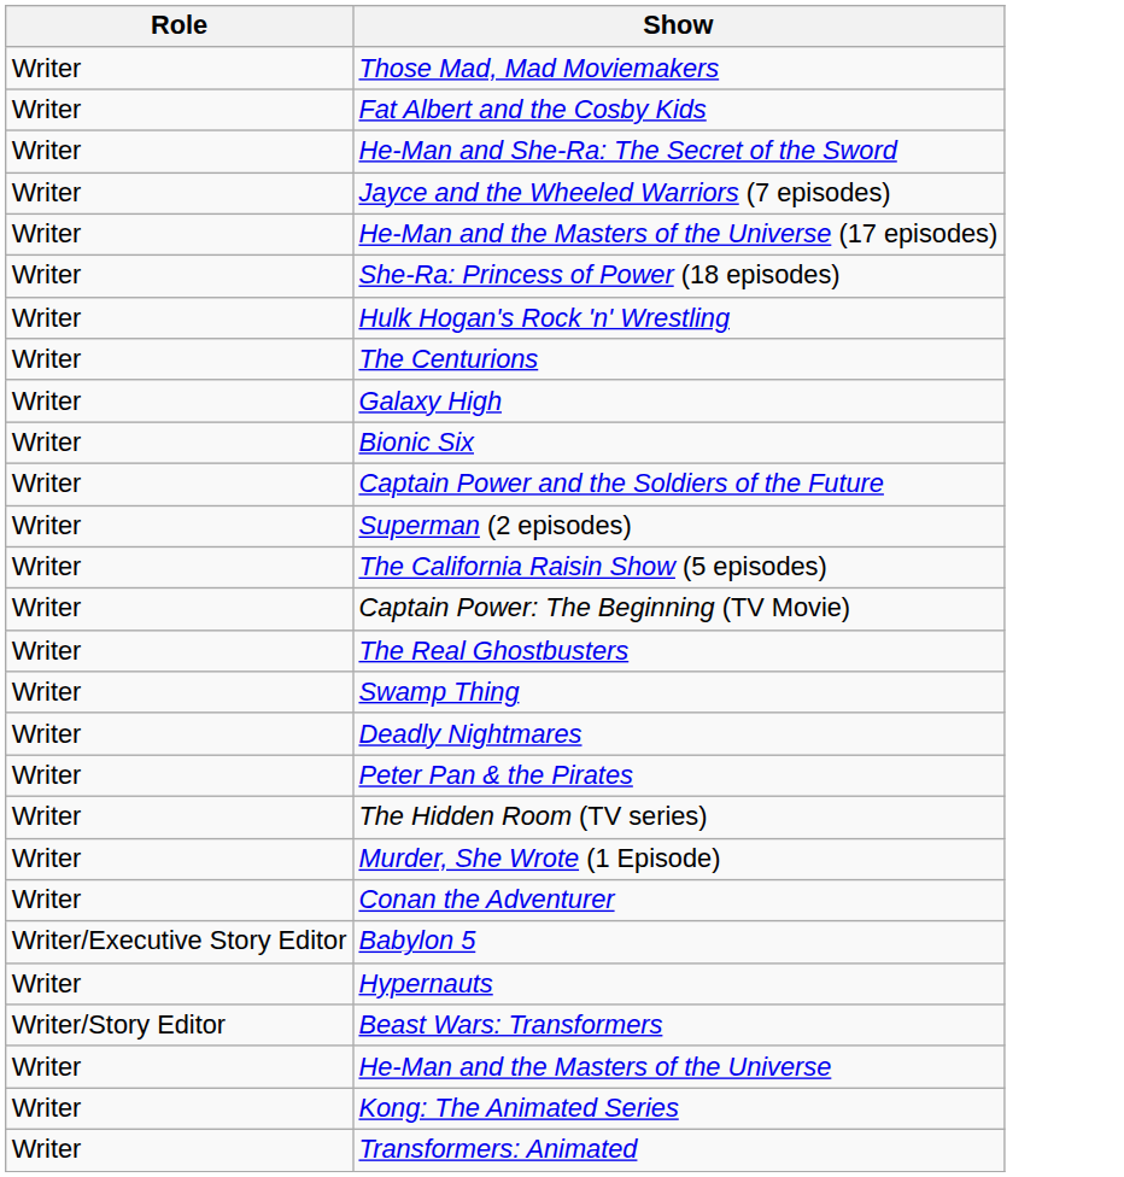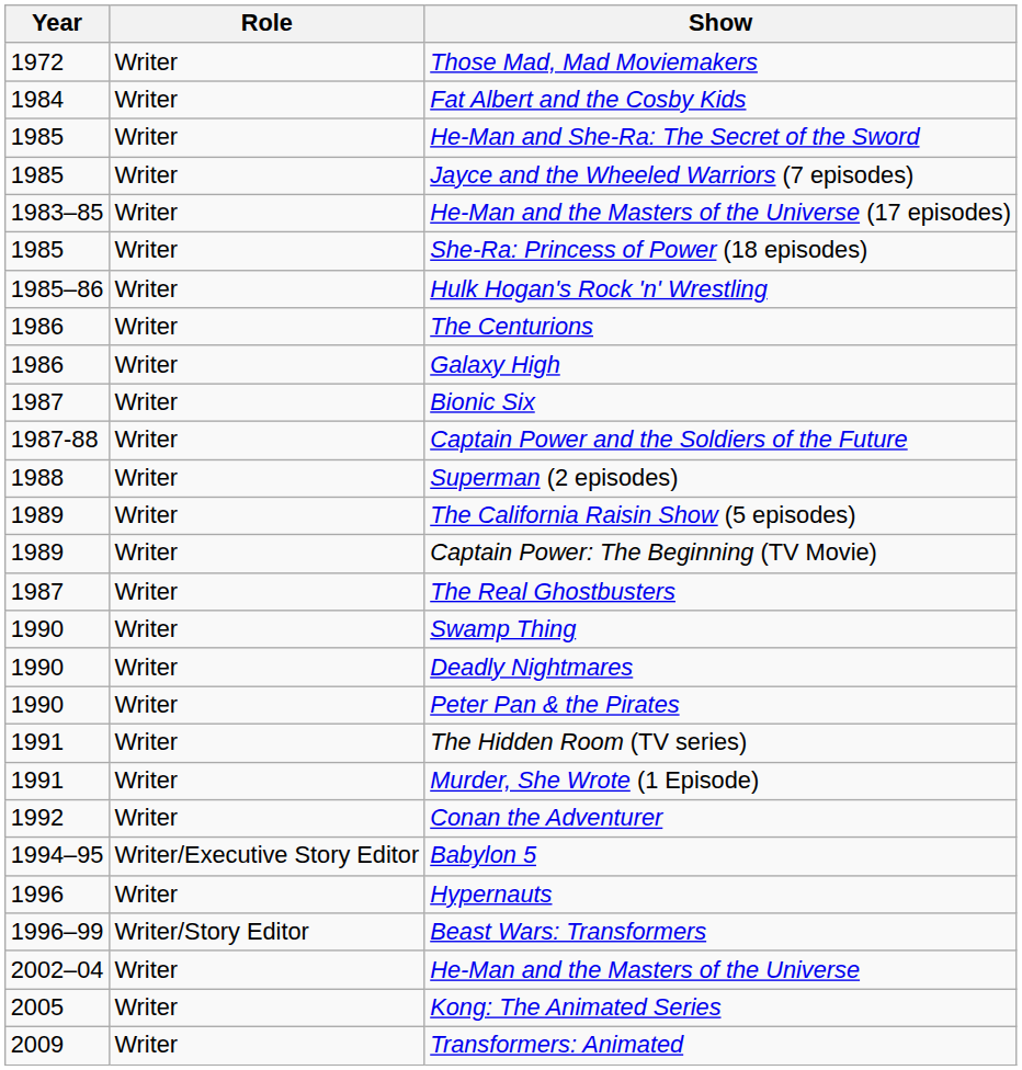+ column: Year | 1972 | 1984 | 1985 | 1985 | 1983–85 | 1985 | 1985–86 | 1986 | 1986 | 1987 | 1987-88 | 1988 | 1989 | 1989 | 1987 | 1990 | 1990 | 1990 | 1991 | 1991 | 1992 | 1994–95 | 1996 | 1996–99 | 2002–04 | 2005 | 2009
